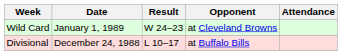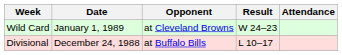columns swapped: Opponent <-> Result
